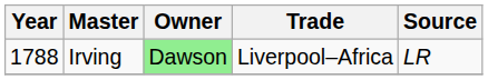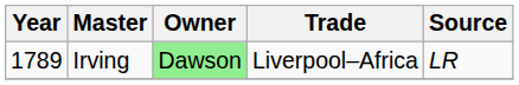Irving | Year: 1788 -> 1789
